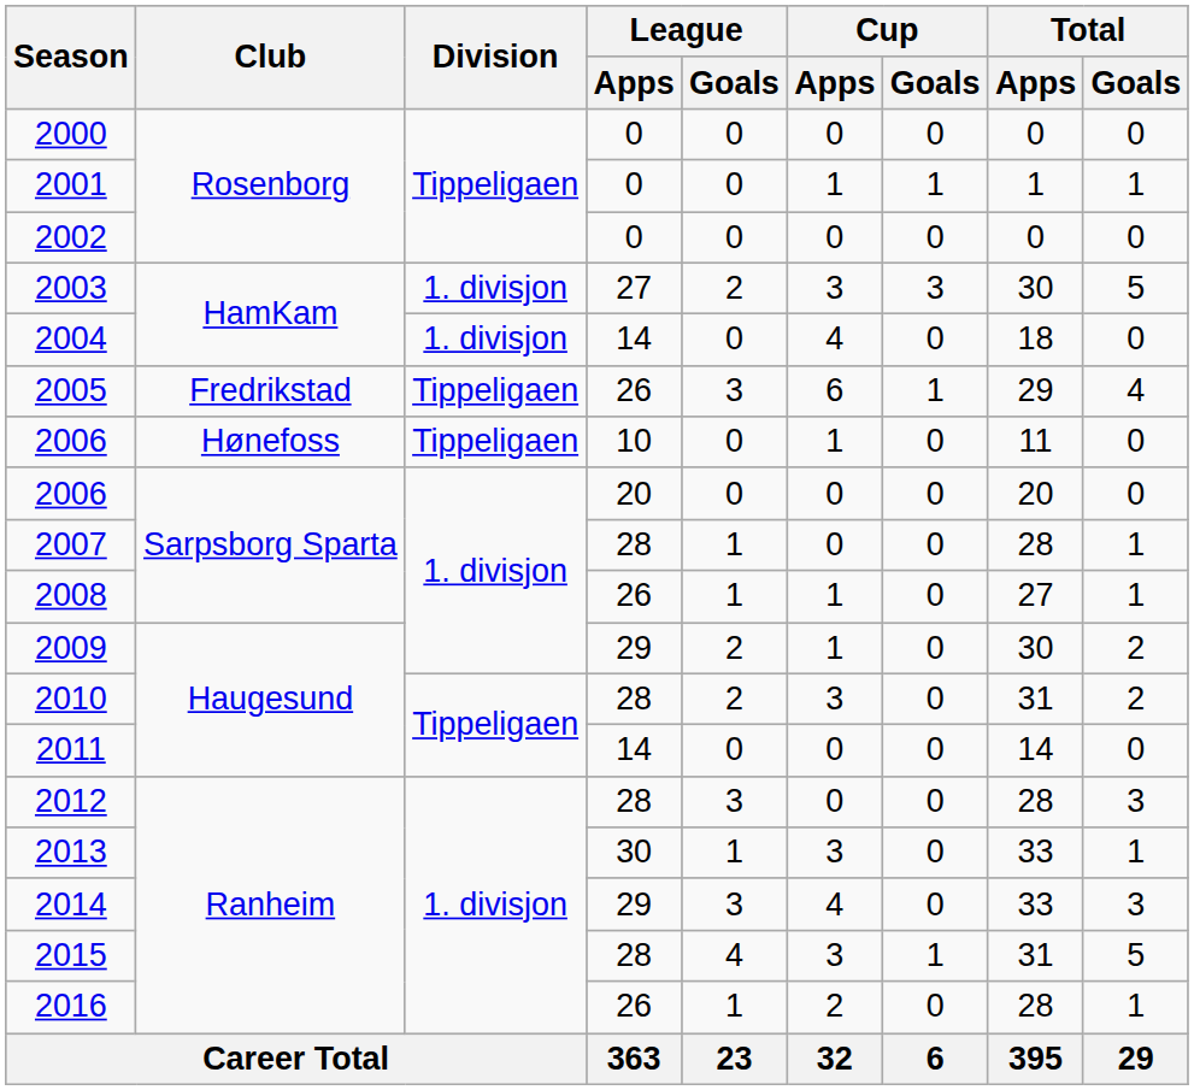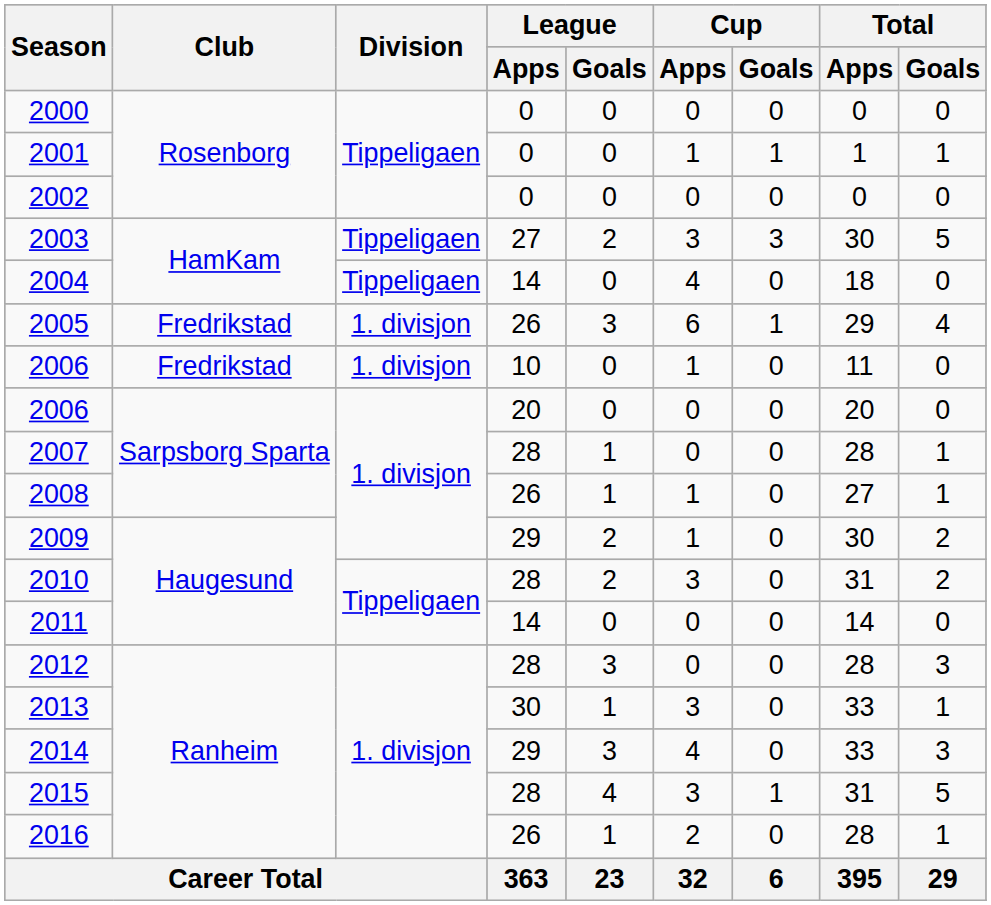2003 | Division: 1. divisjon -> Tippeligaen
2004 | Division: 1. divisjon -> Tippeligaen
2005 | Division: Tippeligaen -> 1. divisjon
2006 / 10 | Club: Hønefoss -> Fredrikstad
2006 / 10 | Division: Tippeligaen -> 1. divisjon
